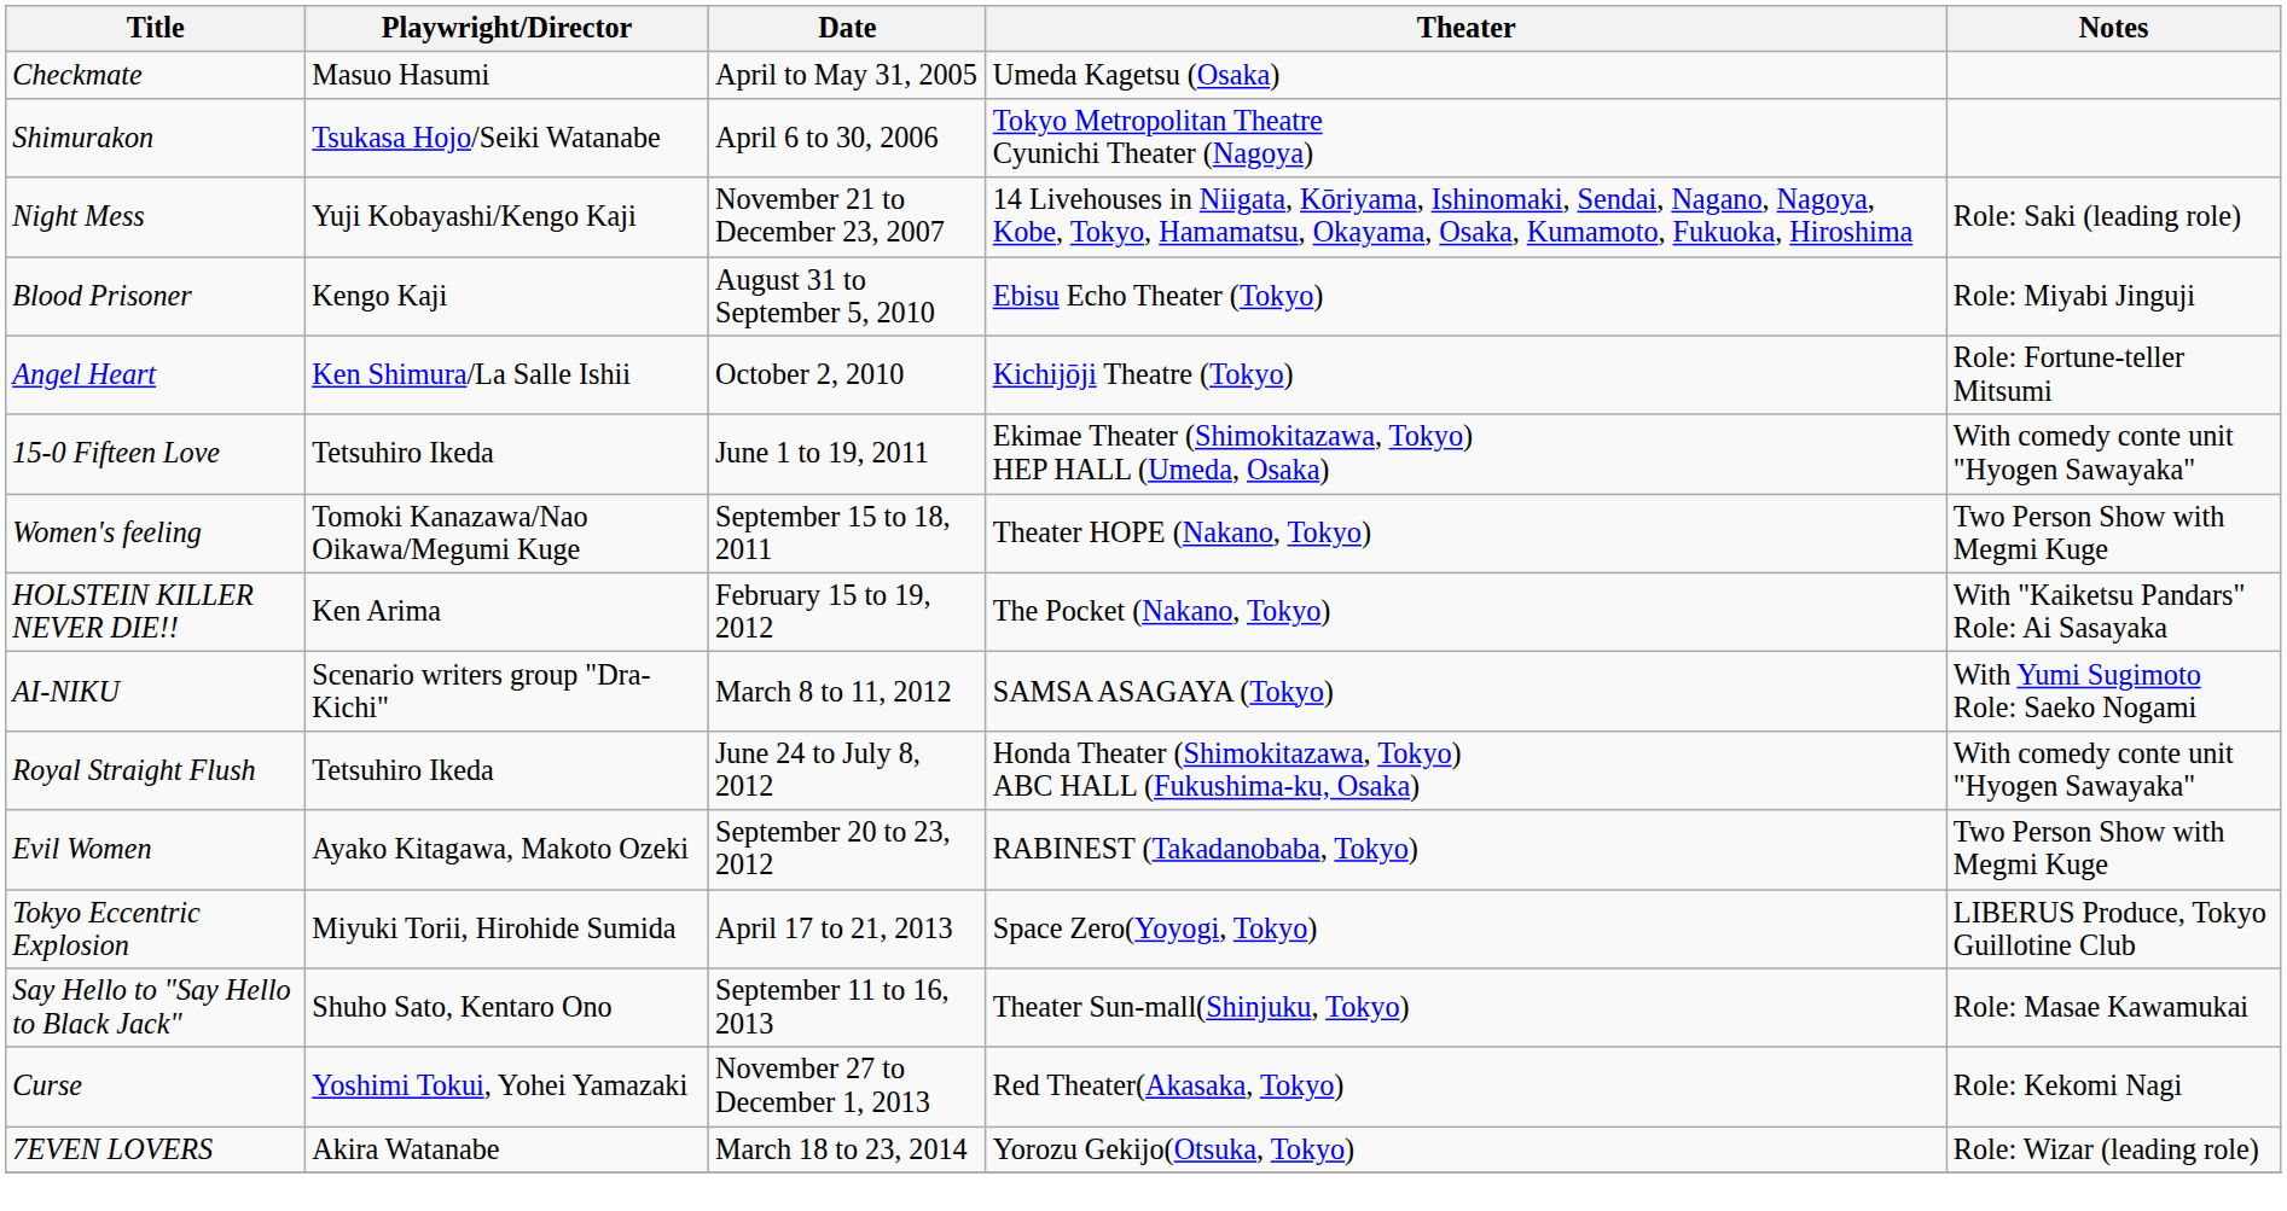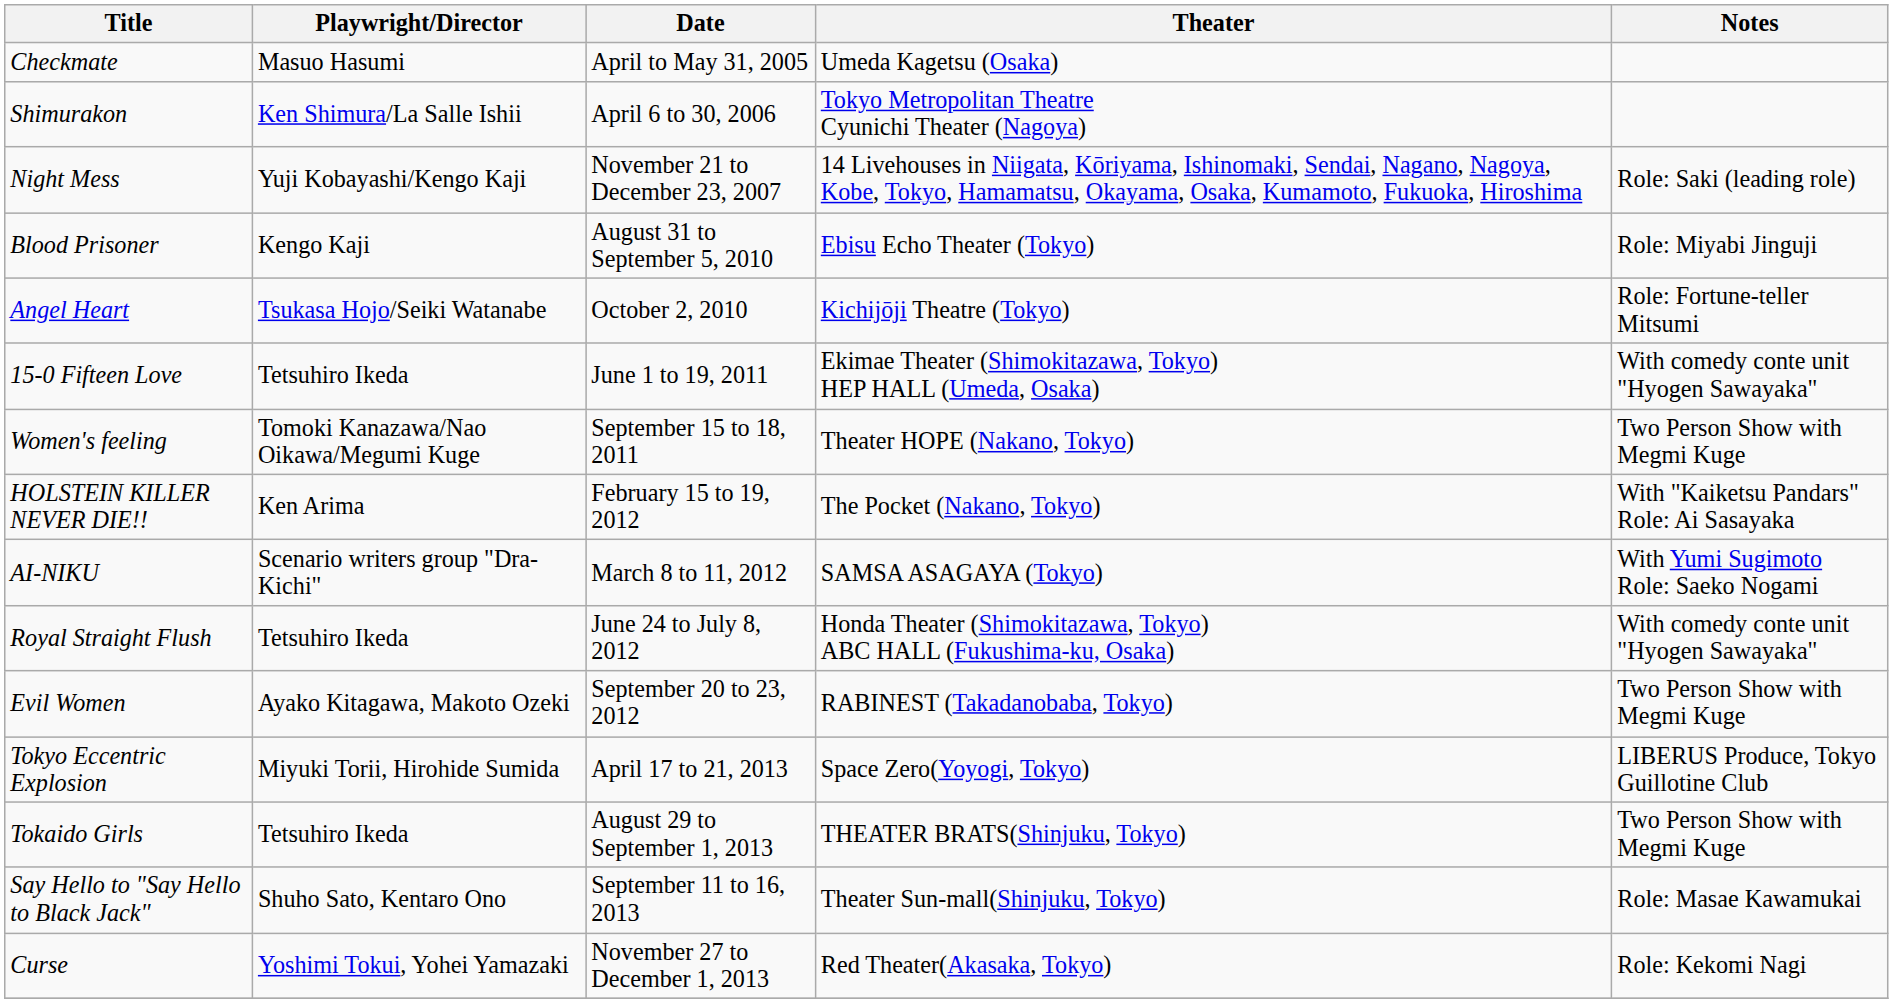Shimurakon | Playwright/Director: Tsukasa Hojo/Seiki Watanabe -> Ken Shimura/La Salle Ishii
Angel Heart | Playwright/Director: Ken Shimura/La Salle Ishii -> Tsukasa Hojo/Seiki Watanabe
+ row: Tokaido Girls | Tetsuhiro Ikeda | August 29 to September 1, 2013 | THEATER BRATS(Shinjuku, Tokyo) | Two Person Show with Megmi Kuge
- row: 7EVEN LOVERS | Akira Watanabe | March 18 to 23, 2014 | Yorozu Gekijo(Otsuka, Tokyo) | Role: Wizar (leading role)
